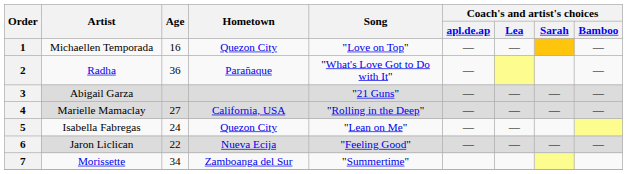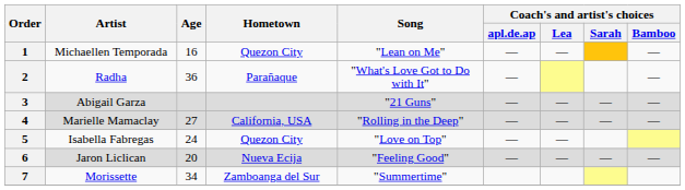1 | Song: "Love on Top" -> "Lean on Me"
5 | Song: "Lean on Me" -> "Love on Top"
6 | Age: 22 -> 20
